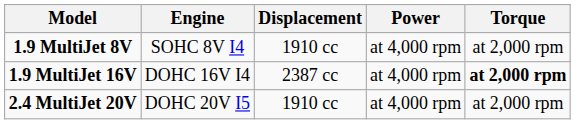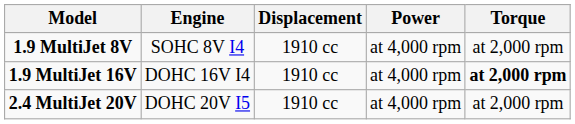1.9 MultiJet 16V | Displacement: 2387 cc -> 1910 cc
